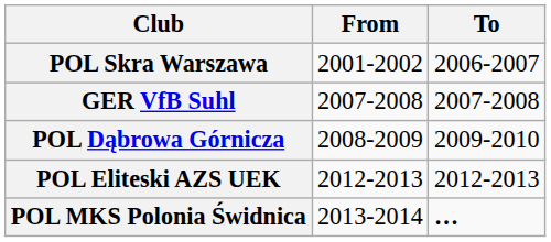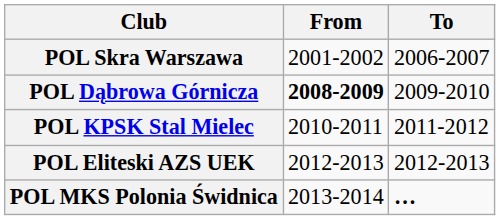- row: GER VfB Suhl | 2007-2008 | 2007-2008
POL Dąbrowa Górnicza | From: normal -> bold
+ row: POL KPSK Stal Mielec | 2010-2011 | 2011-2012
